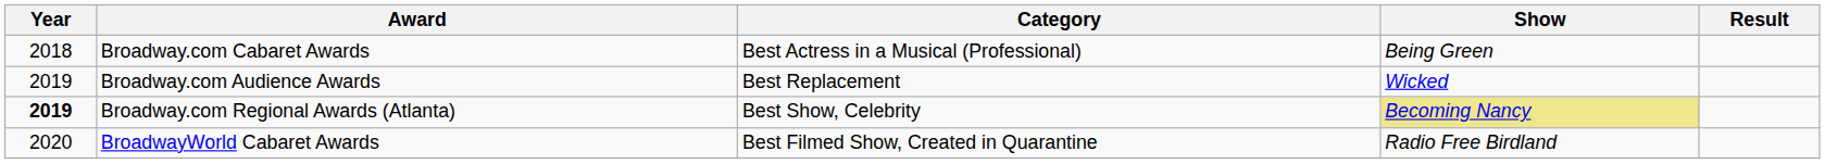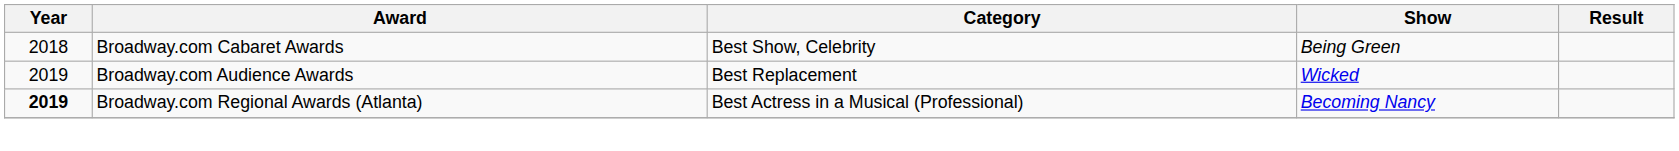Broadway.com Cabaret Awards | Category: Best Actress in a Musical (Professional) -> Best Show, Celebrity
Broadway.com Regional Awards (Atlanta) | Category: Best Show, Celebrity -> Best Actress in a Musical (Professional)
Broadway.com Regional Awards (Atlanta) | Show: khaki background -> no background
- row: 2020 | BroadwayWorld Cabaret Awards | Best Filmed Show, Created in Quarantine | Radio Free Birdland
